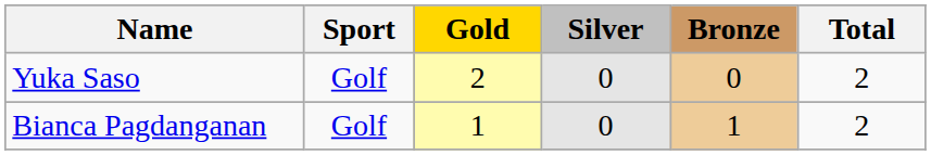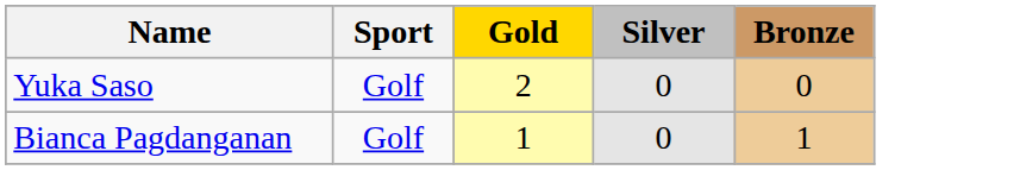- column: Total | 2 | 2
